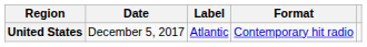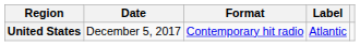columns swapped: Format <-> Label
